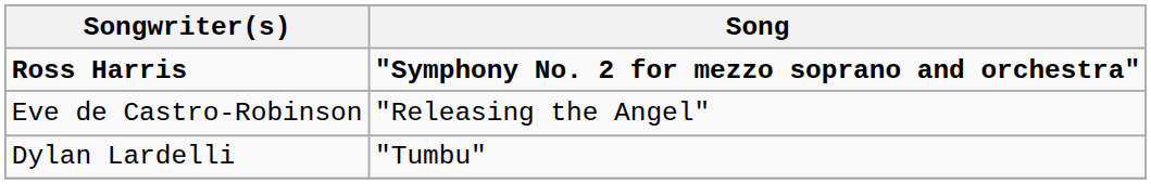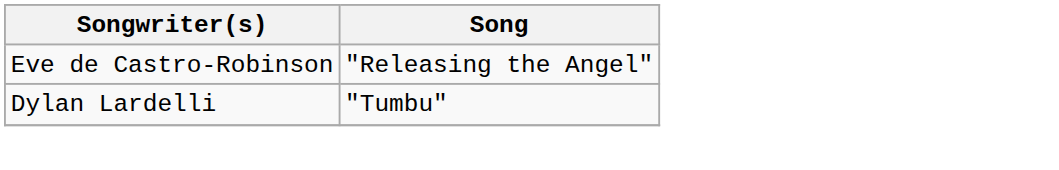- row: Ross Harris | "Symphony No. 2 for mezzo soprano and orchestra"
